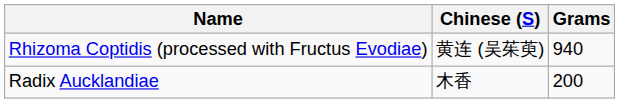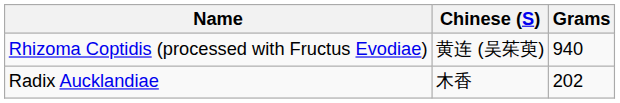Radix Aucklandiae | Grams: 200 -> 202
